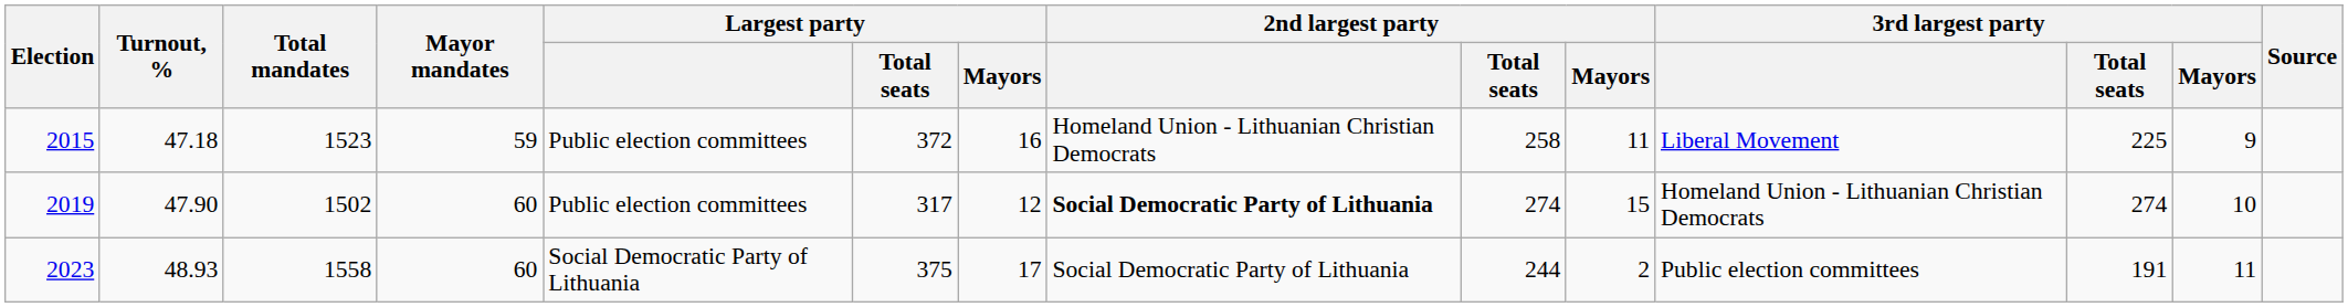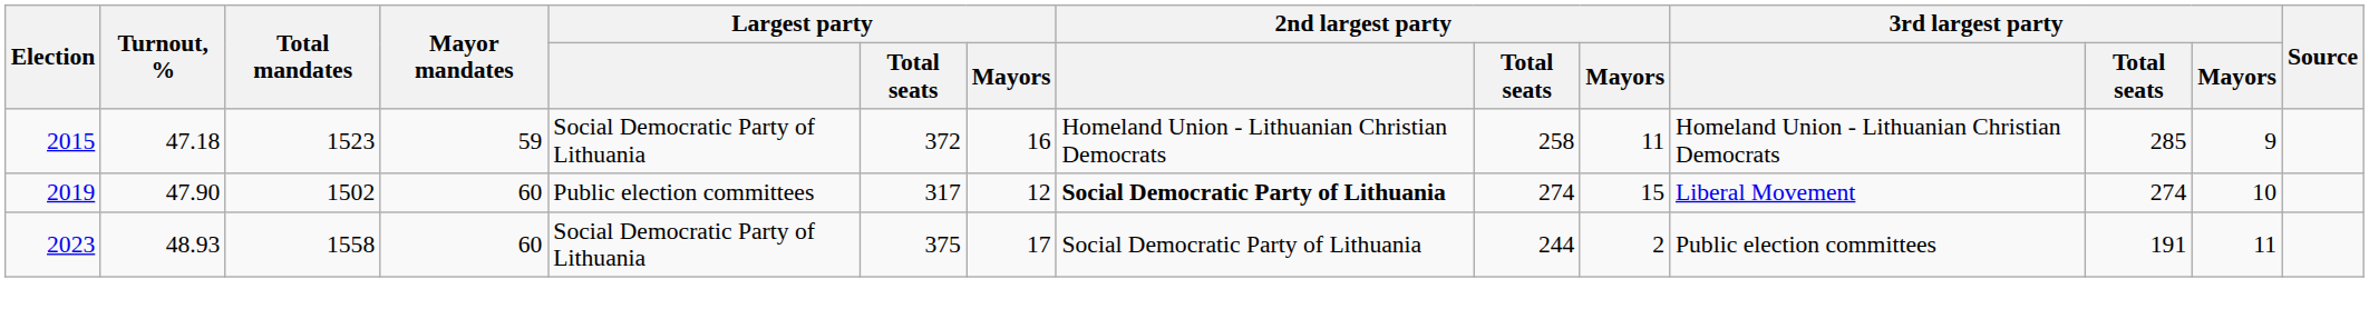2015 | Largest party: Public election committees -> Social Democratic Party of Lithuania
2015 | 3rd largest party: Liberal Movement -> Homeland Union - Lithuanian Christian Democrats
2015 | 3rd largest party / Total seats: 225 -> 285
2019 | 3rd largest party: Homeland Union - Lithuanian Christian Democrats -> Liberal Movement
